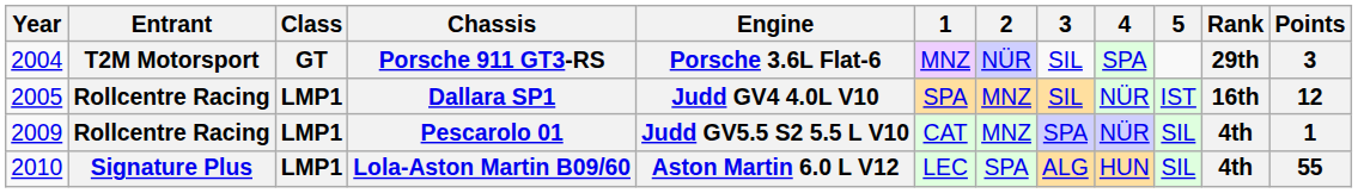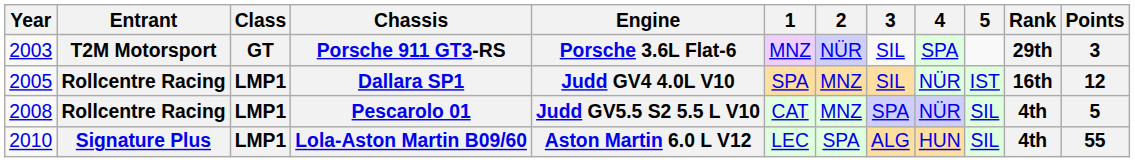Porsche 911 GT3-RS | Year: 2004 -> 2003
Pescarolo 01 | Year: 2009 -> 2008
Pescarolo 01 | Points: 1 -> 5
